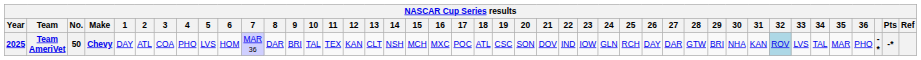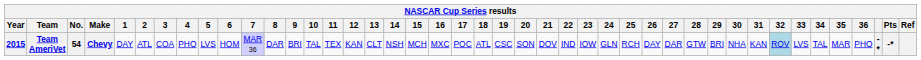Team AmeriVet | Year: 2025 -> 2015
Team AmeriVet | No.: 50 -> 54
